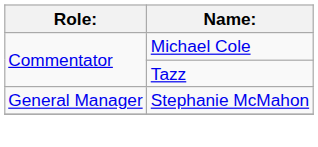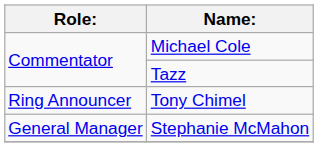+ row: Ring Announcer | Tony Chimel
